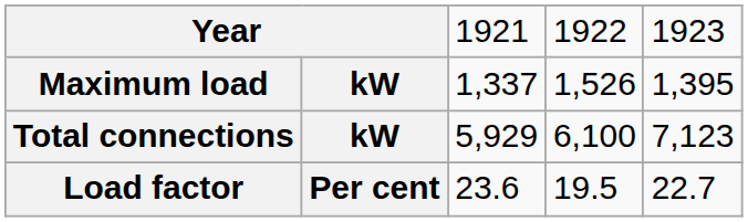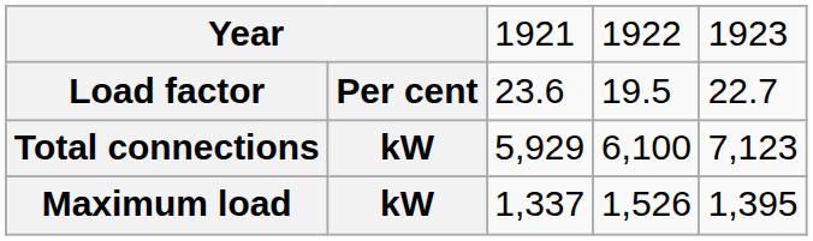rows swapped: Maximum load <-> Load factor
